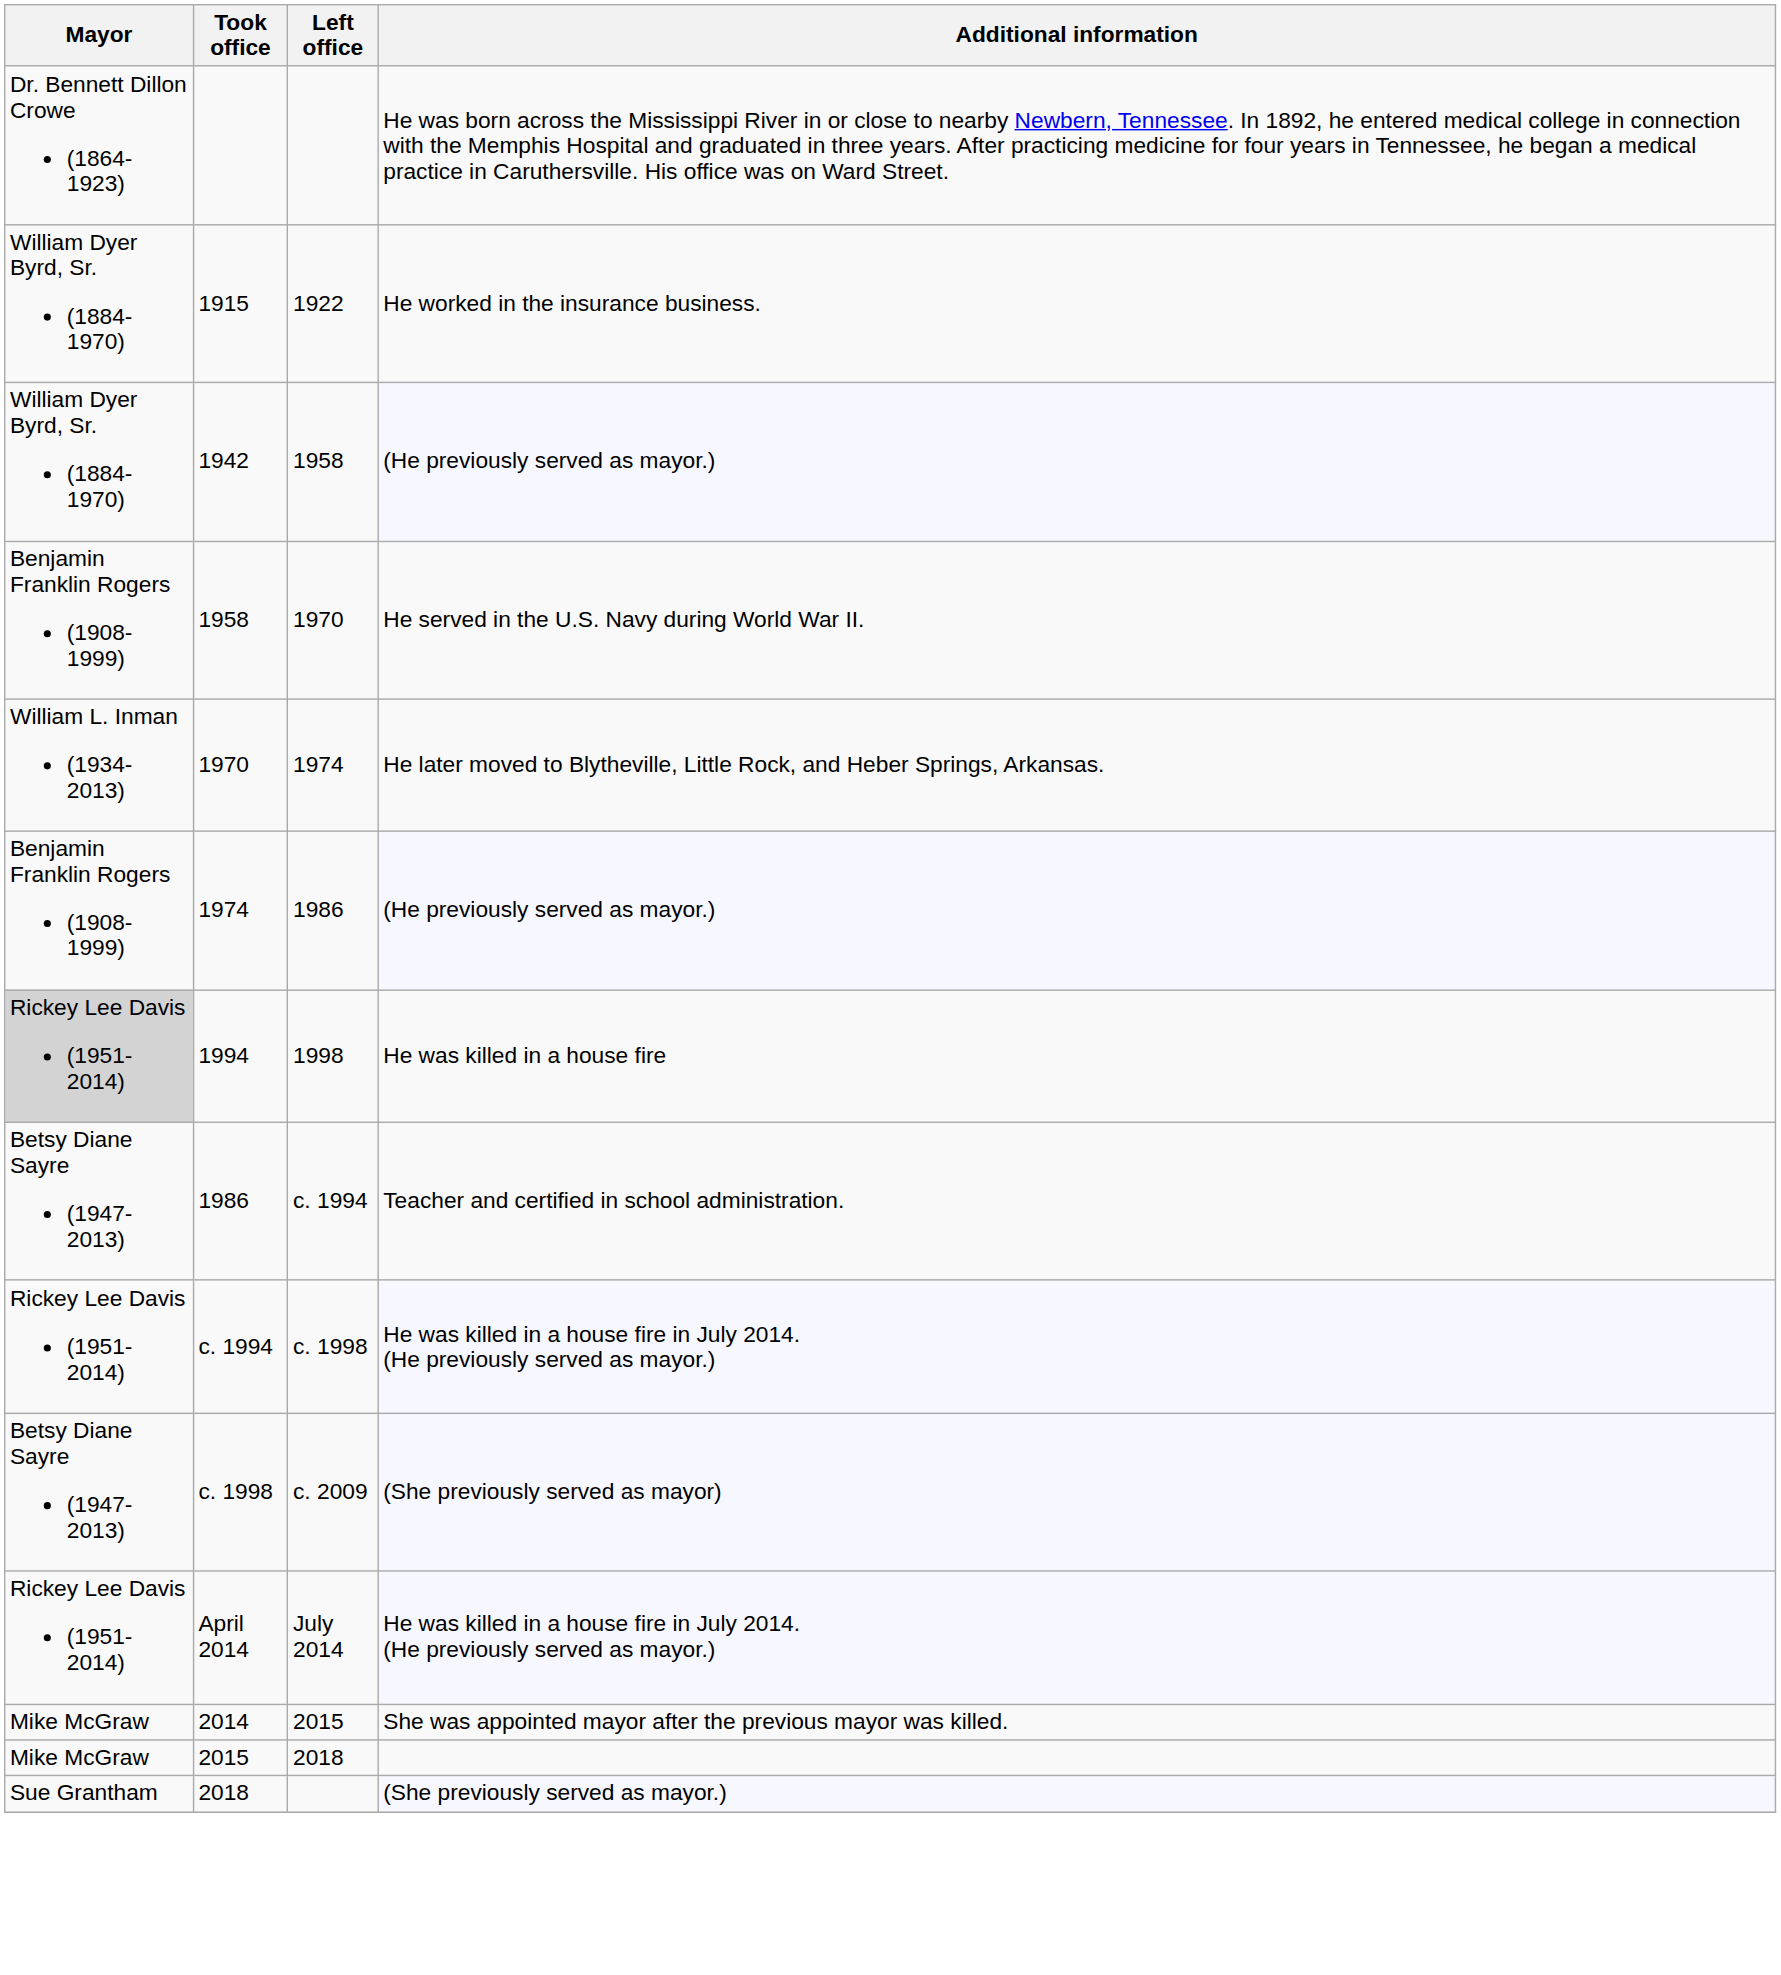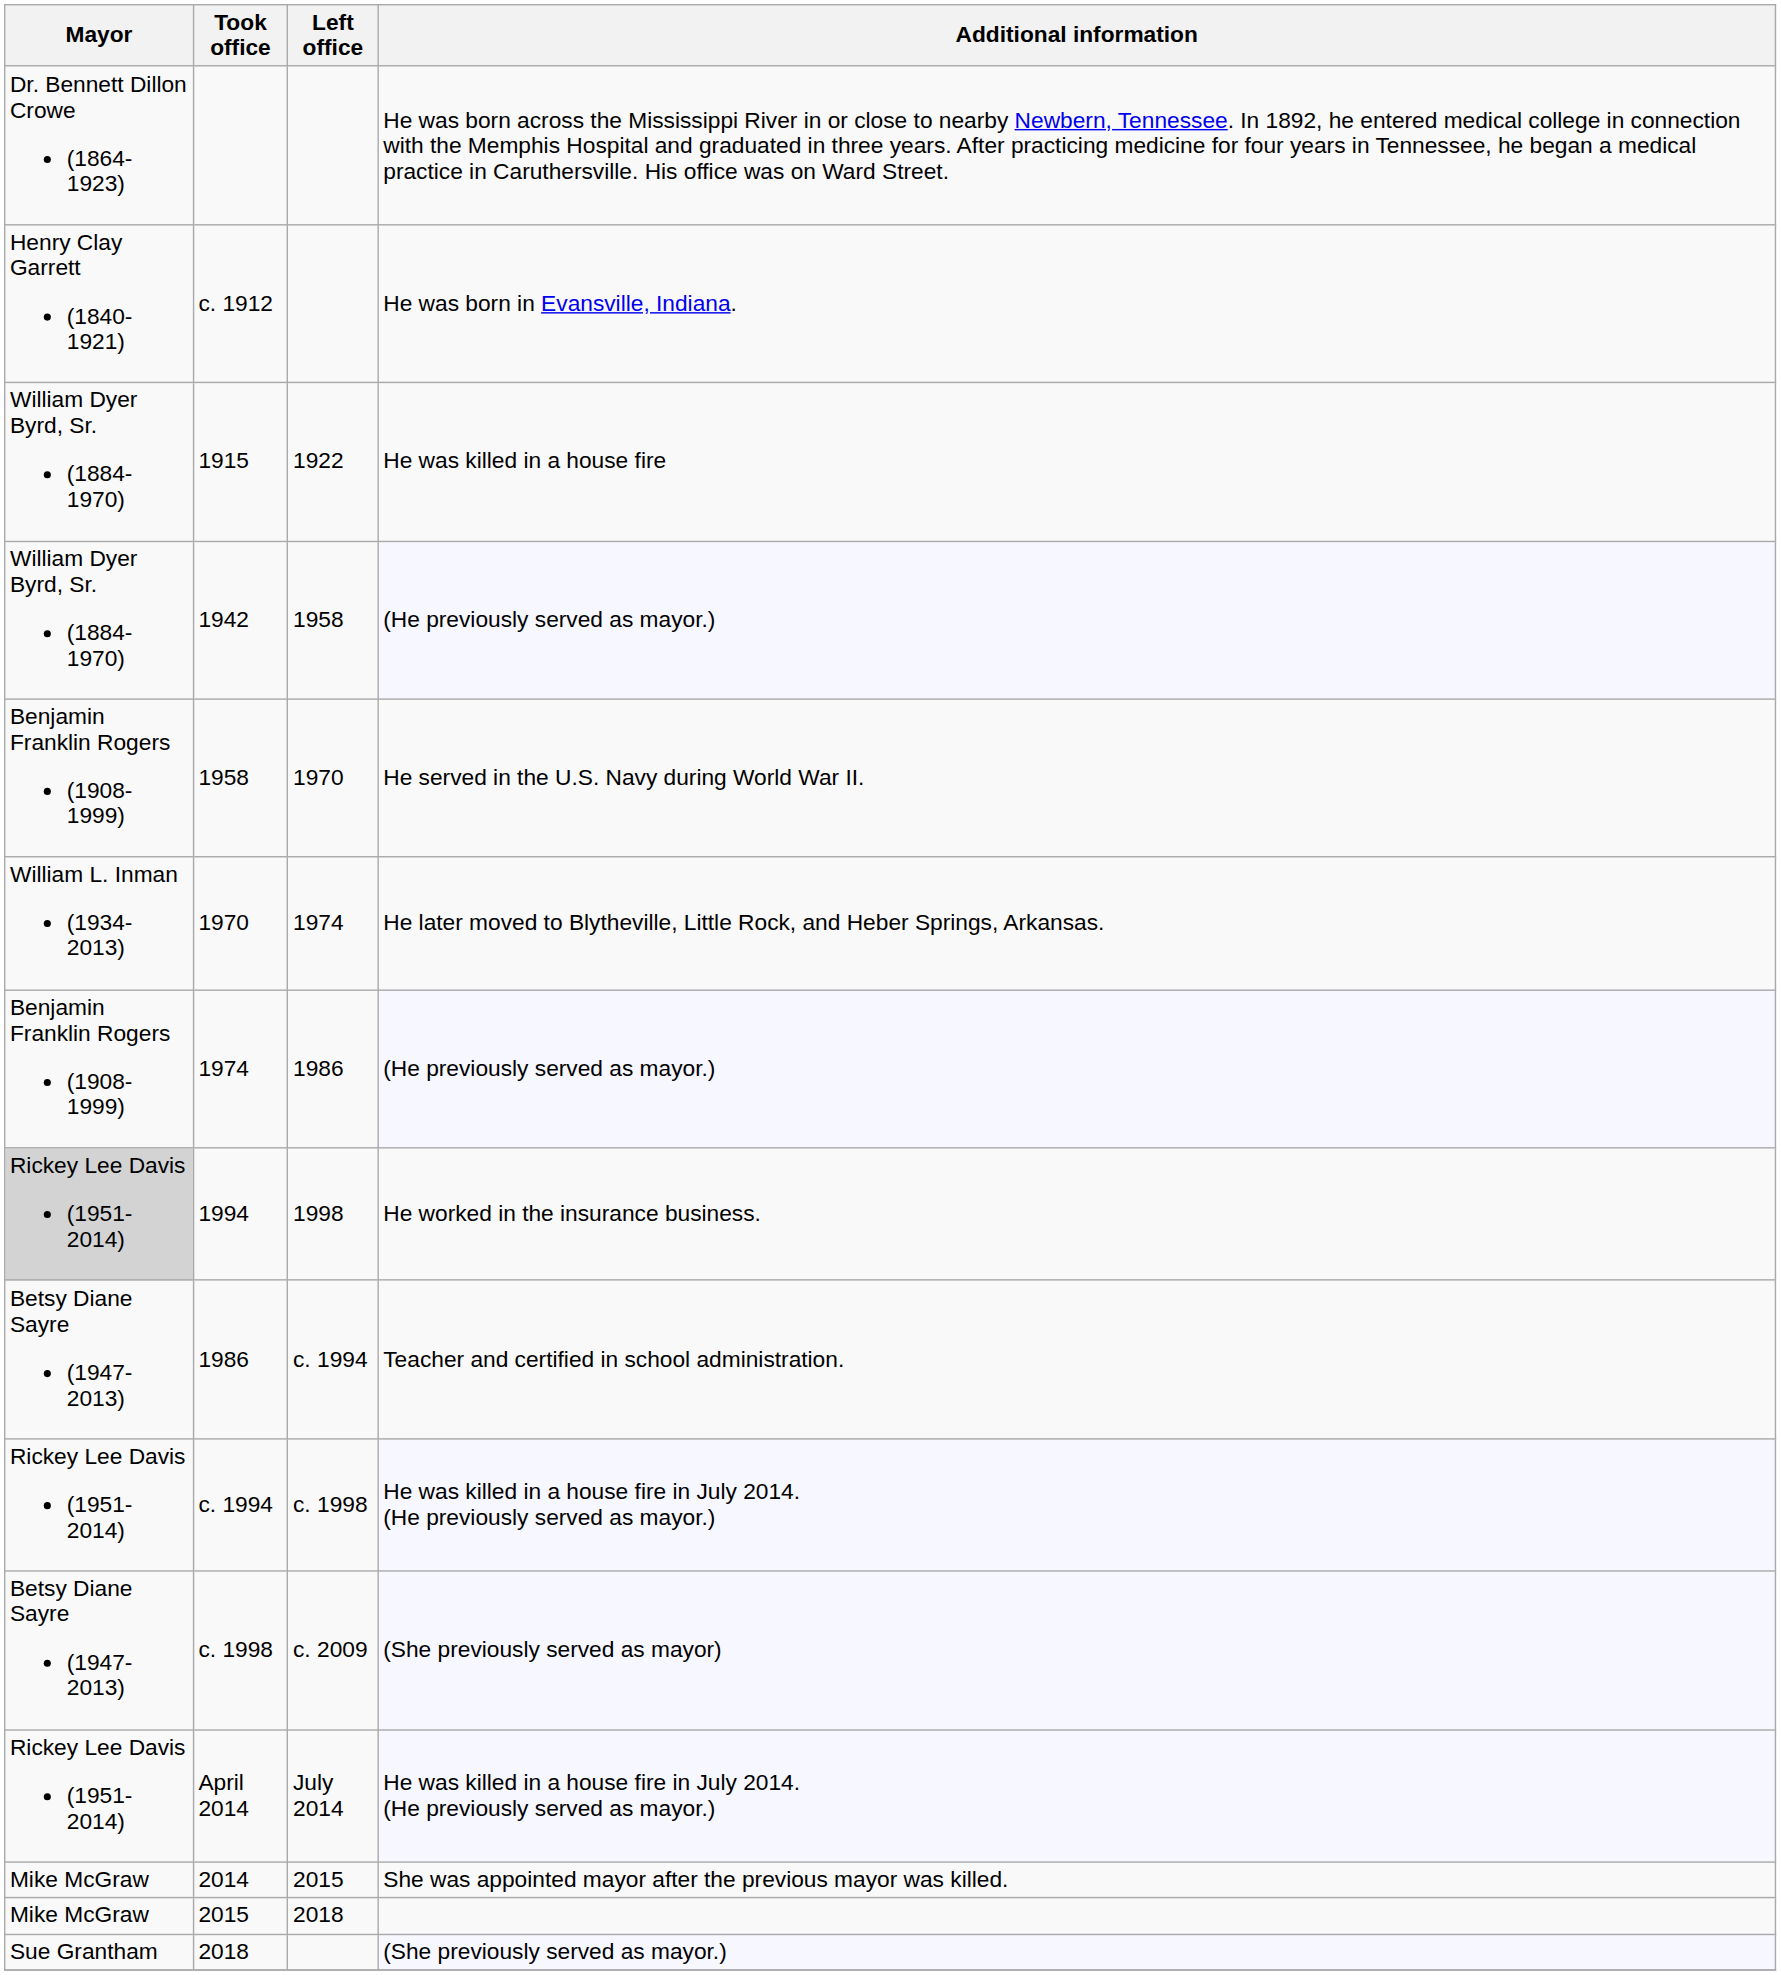+ row: Henry Clay Garrett (1840-1921) | c. 1912 | He was born in Evansville, Indiana.
1915 | Additional information: He worked in the insurance business. -> He was killed in a house fire
1994 | Additional information: He was killed in a house fire -> He worked in the insurance business.
